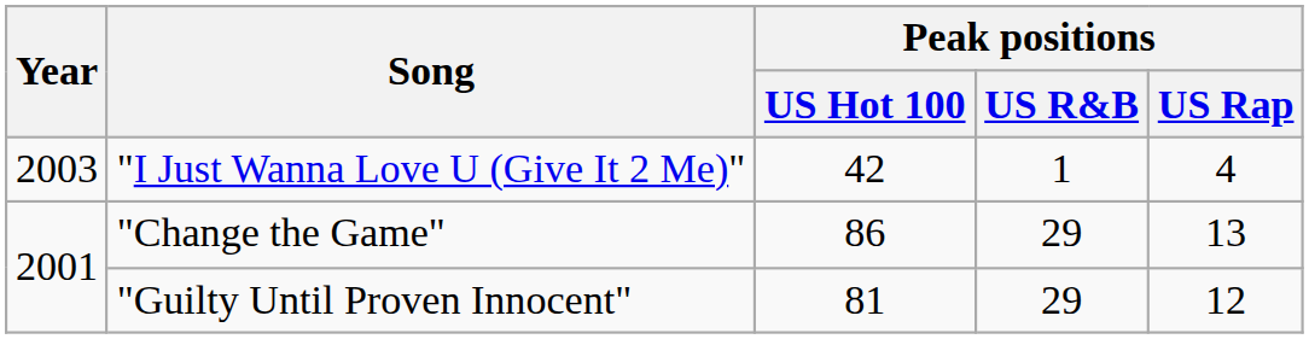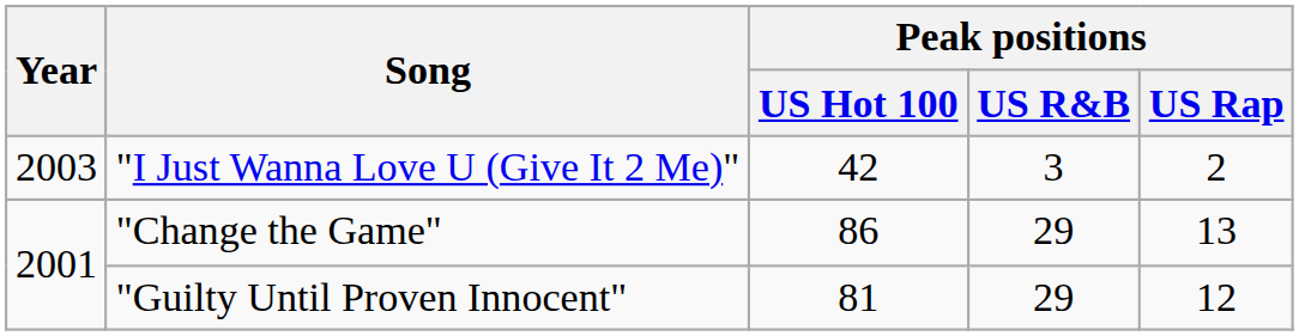"I Just Wanna Love U (Give It 2 Me)" | Peak positions / US R&B: 1 -> 3
"I Just Wanna Love U (Give It 2 Me)" | Peak positions / US Rap: 4 -> 2
